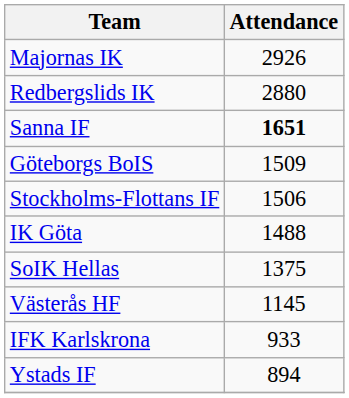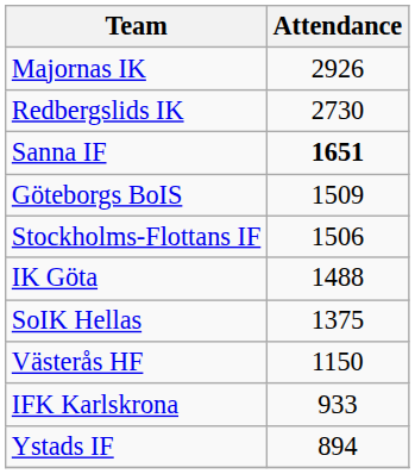Redbergslids IK | Attendance: 2880 -> 2730
Västerås HF | Attendance: 1145 -> 1150
